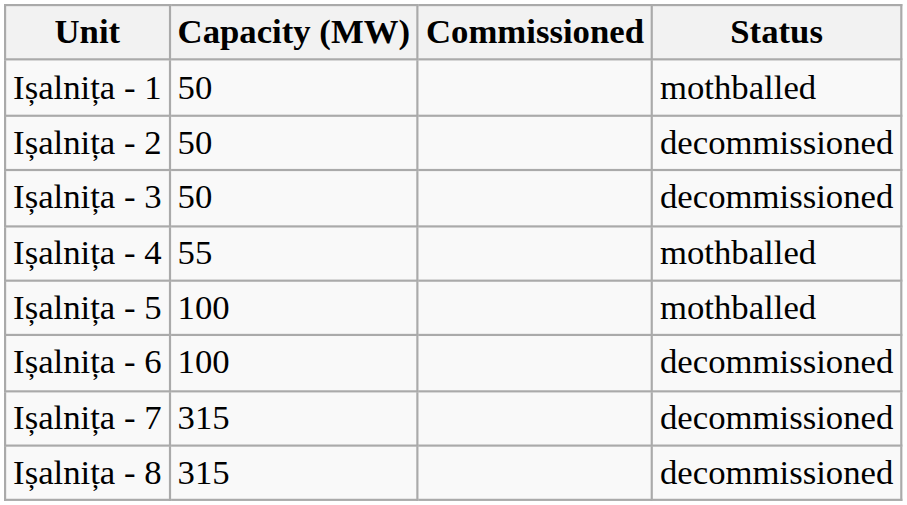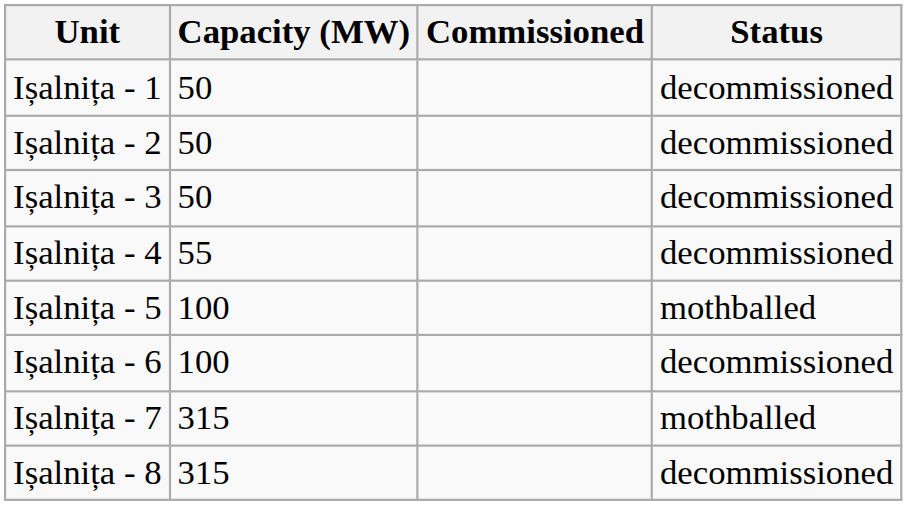Ișalnița - 1 | Status: mothballed -> decommissioned
Ișalnița - 4 | Status: mothballed -> decommissioned
Ișalnița - 7 | Status: decommissioned -> mothballed
